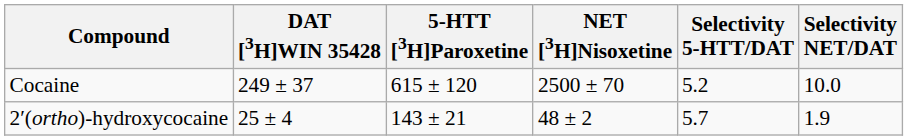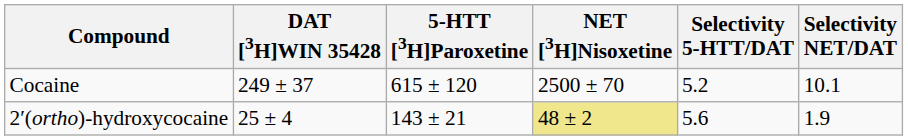Cocaine | Selectivity NET/DAT: 10.0 -> 10.1
2′(ortho)-hydroxycocaine | NET [3H]Nisoxetine: no background -> khaki background
2′(ortho)-hydroxycocaine | Selectivity 5-HTT/DAT: 5.7 -> 5.6
